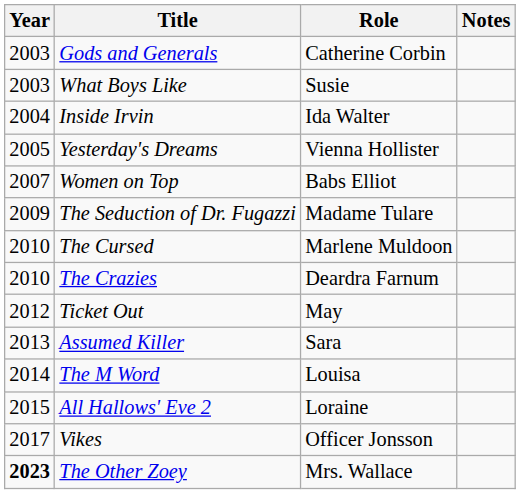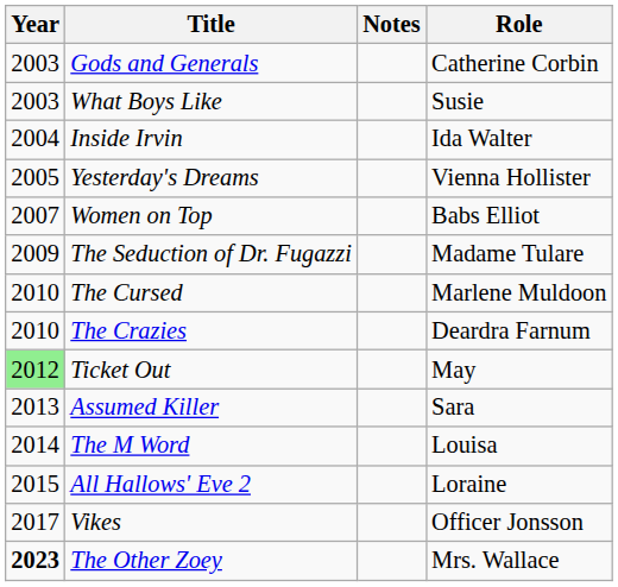columns swapped: Role <-> Notes
Ticket Out | Year: no background -> lightgreen background
